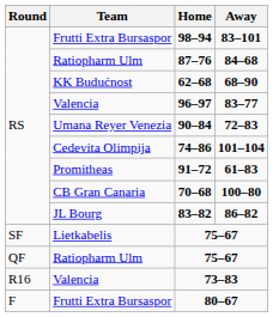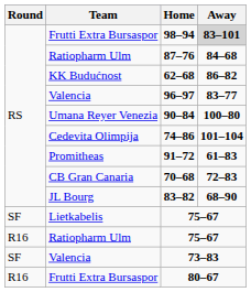98–94 | Away: no background -> lightgrey background
62–68 | Away: 68–90 -> 86–82
90–84 | Away: 72–83 -> 100–80
70–68 | Away: 100–80 -> 72–83
83–82 | Away: 86–82 -> 68–90
Ratiopharm Ulm / 75–67 | Round: QF -> R16
73–83 | Round: R16 -> SF
80–67 | Round: F -> R16
